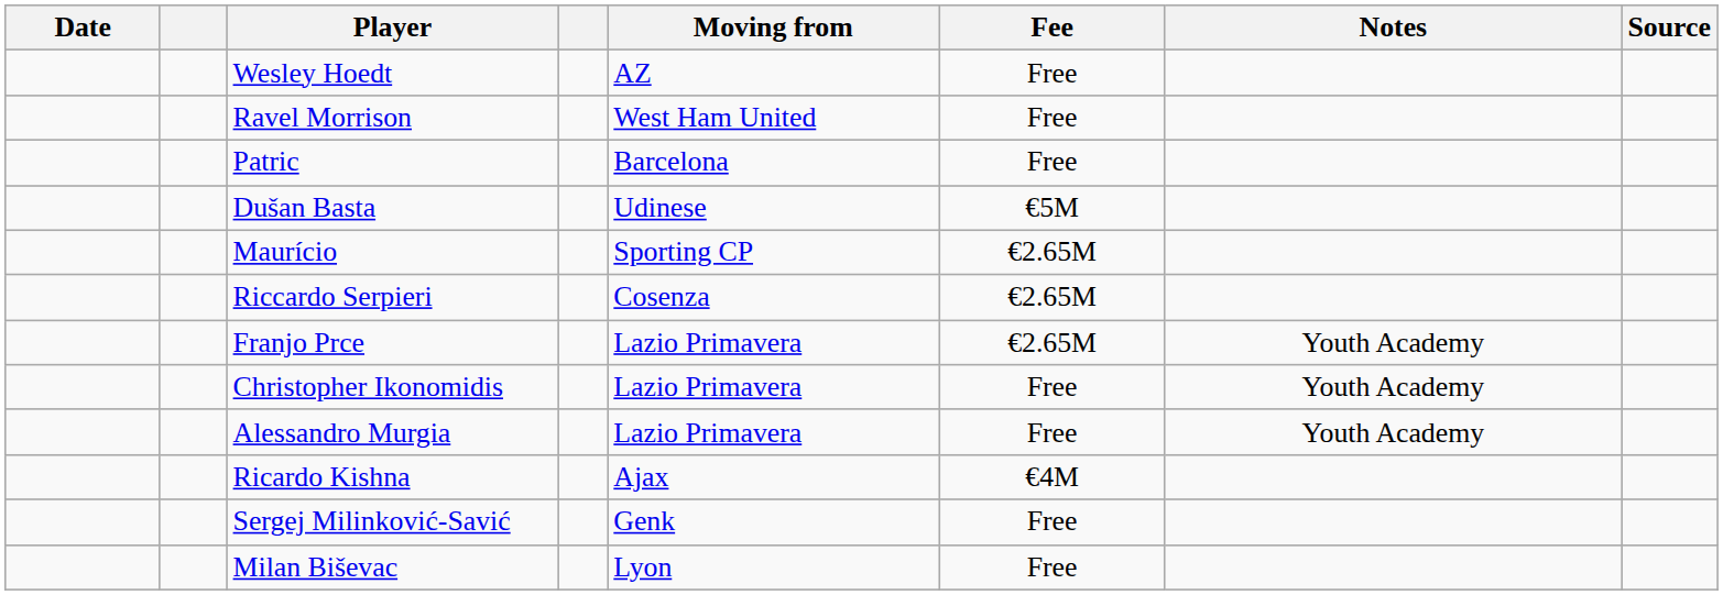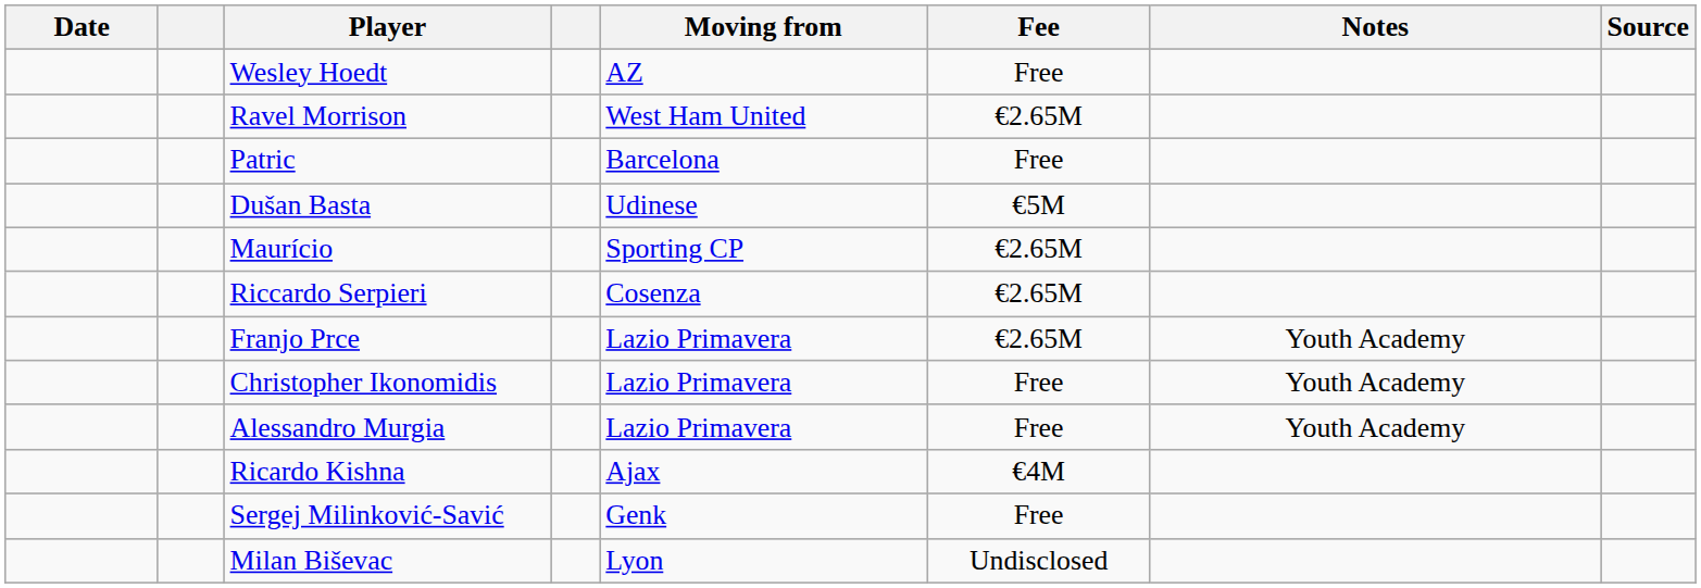Ravel Morrison | Fee: Free -> €2.65M
Milan Biševac | Fee: Free -> Undisclosed
